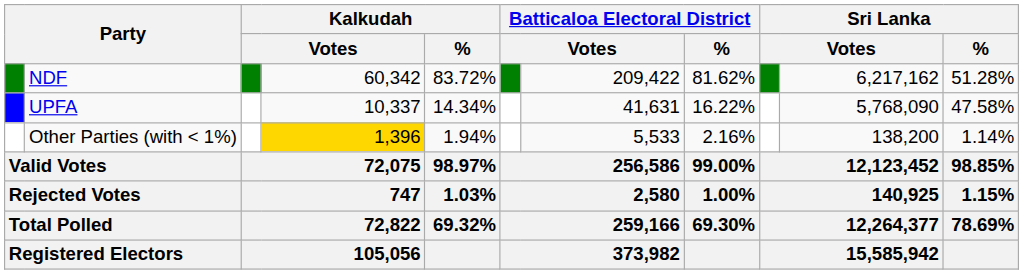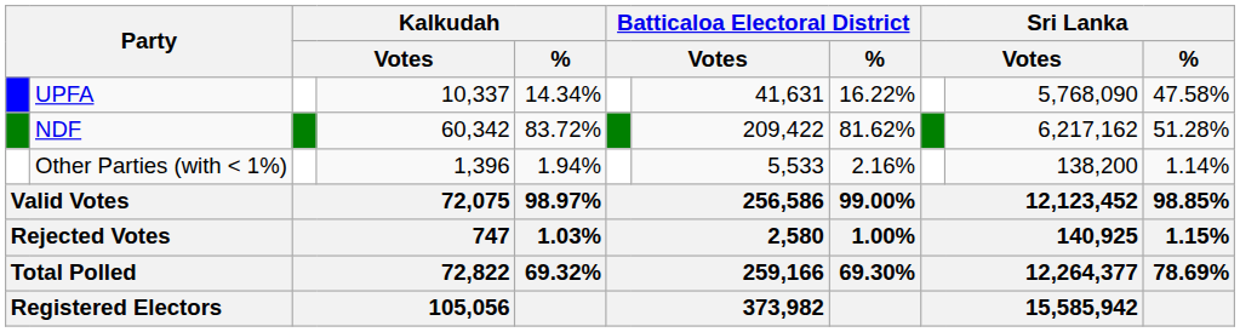rows swapped: NDF <-> UPFA
Other Parties (with < 1%) | column 4: gold background -> no background
